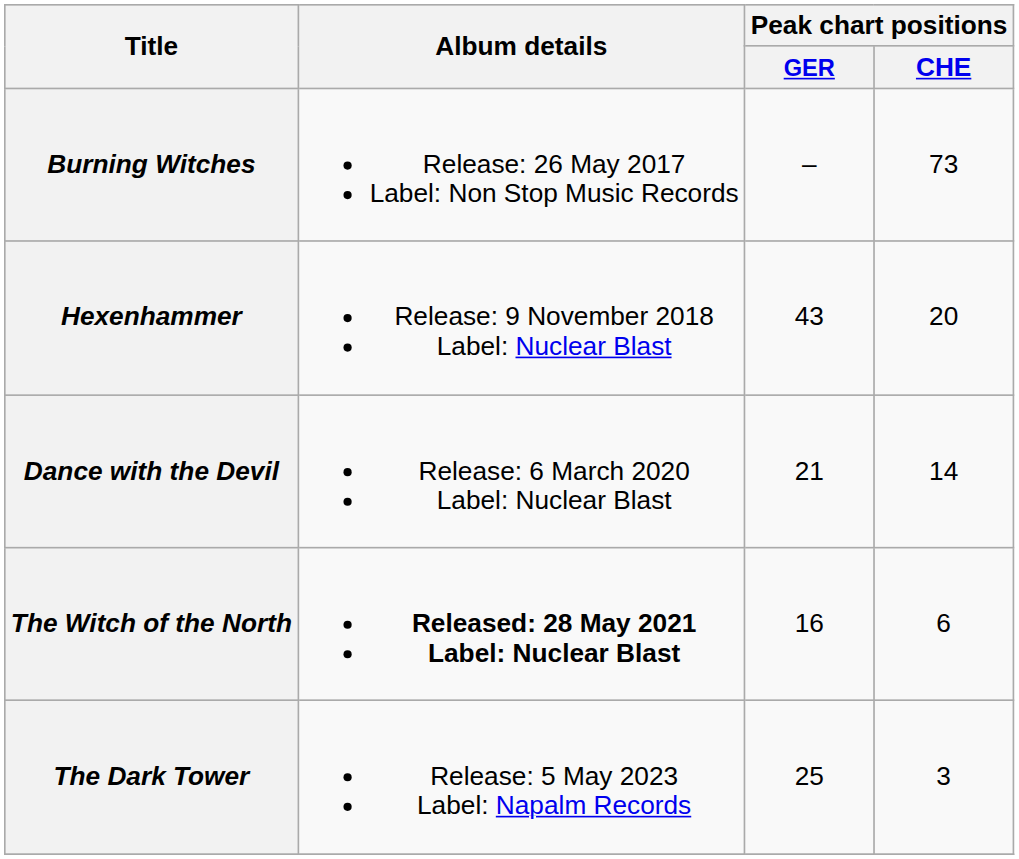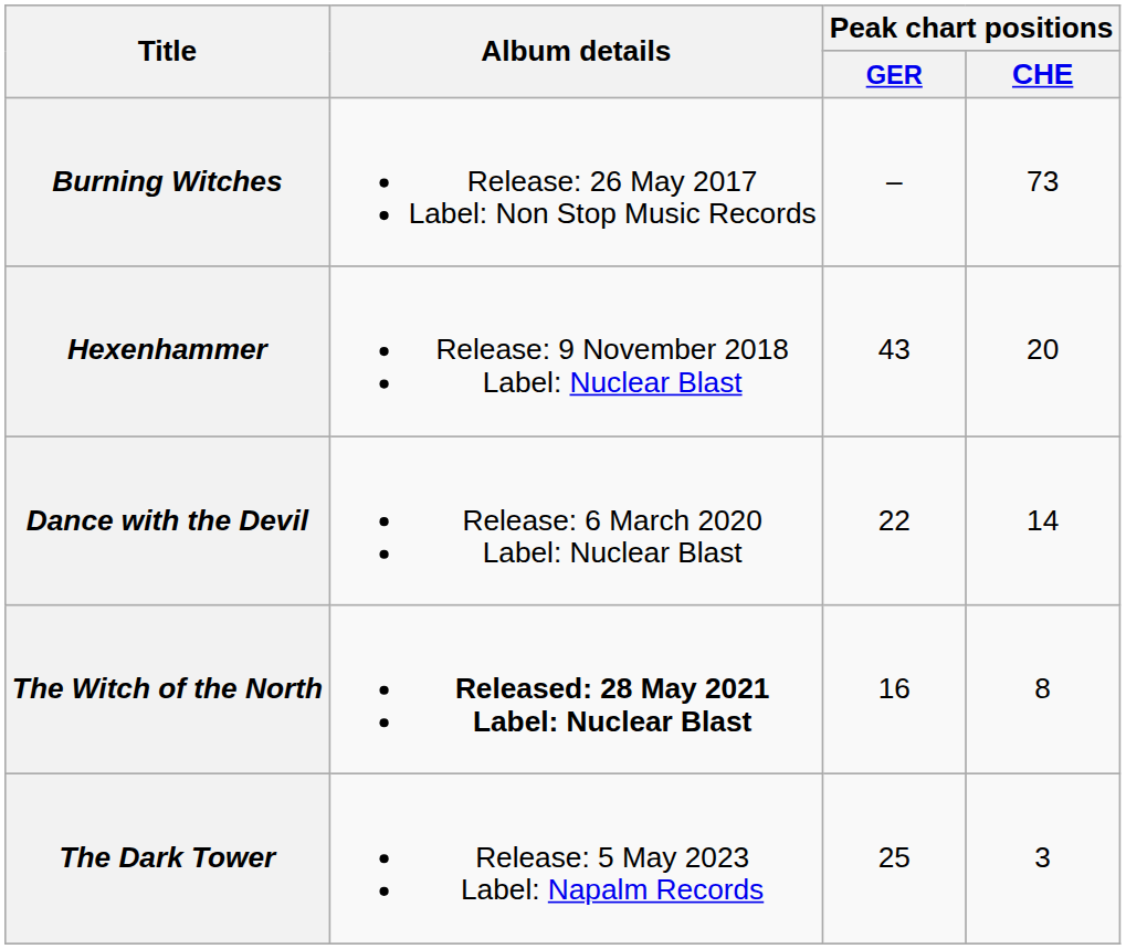Dance with the Devil | Peak chart positions / GER: 21 -> 22
The Witch of the North | Peak chart positions / CHE: 6 -> 8
